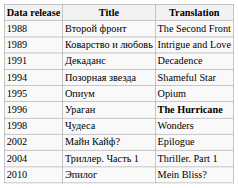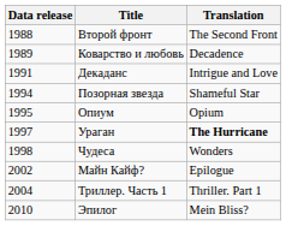Коварство и любовь | Translation: Intrigue and Love -> Decadence
Декаданс | Translation: Decadence -> Intrigue and Love
Ураган | Data release: 1996 -> 1997
